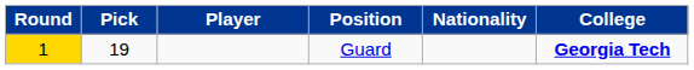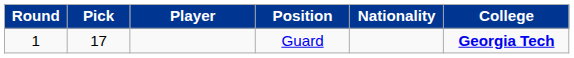Guard | Round: gold background -> no background
Guard | Pick: 19 -> 17
